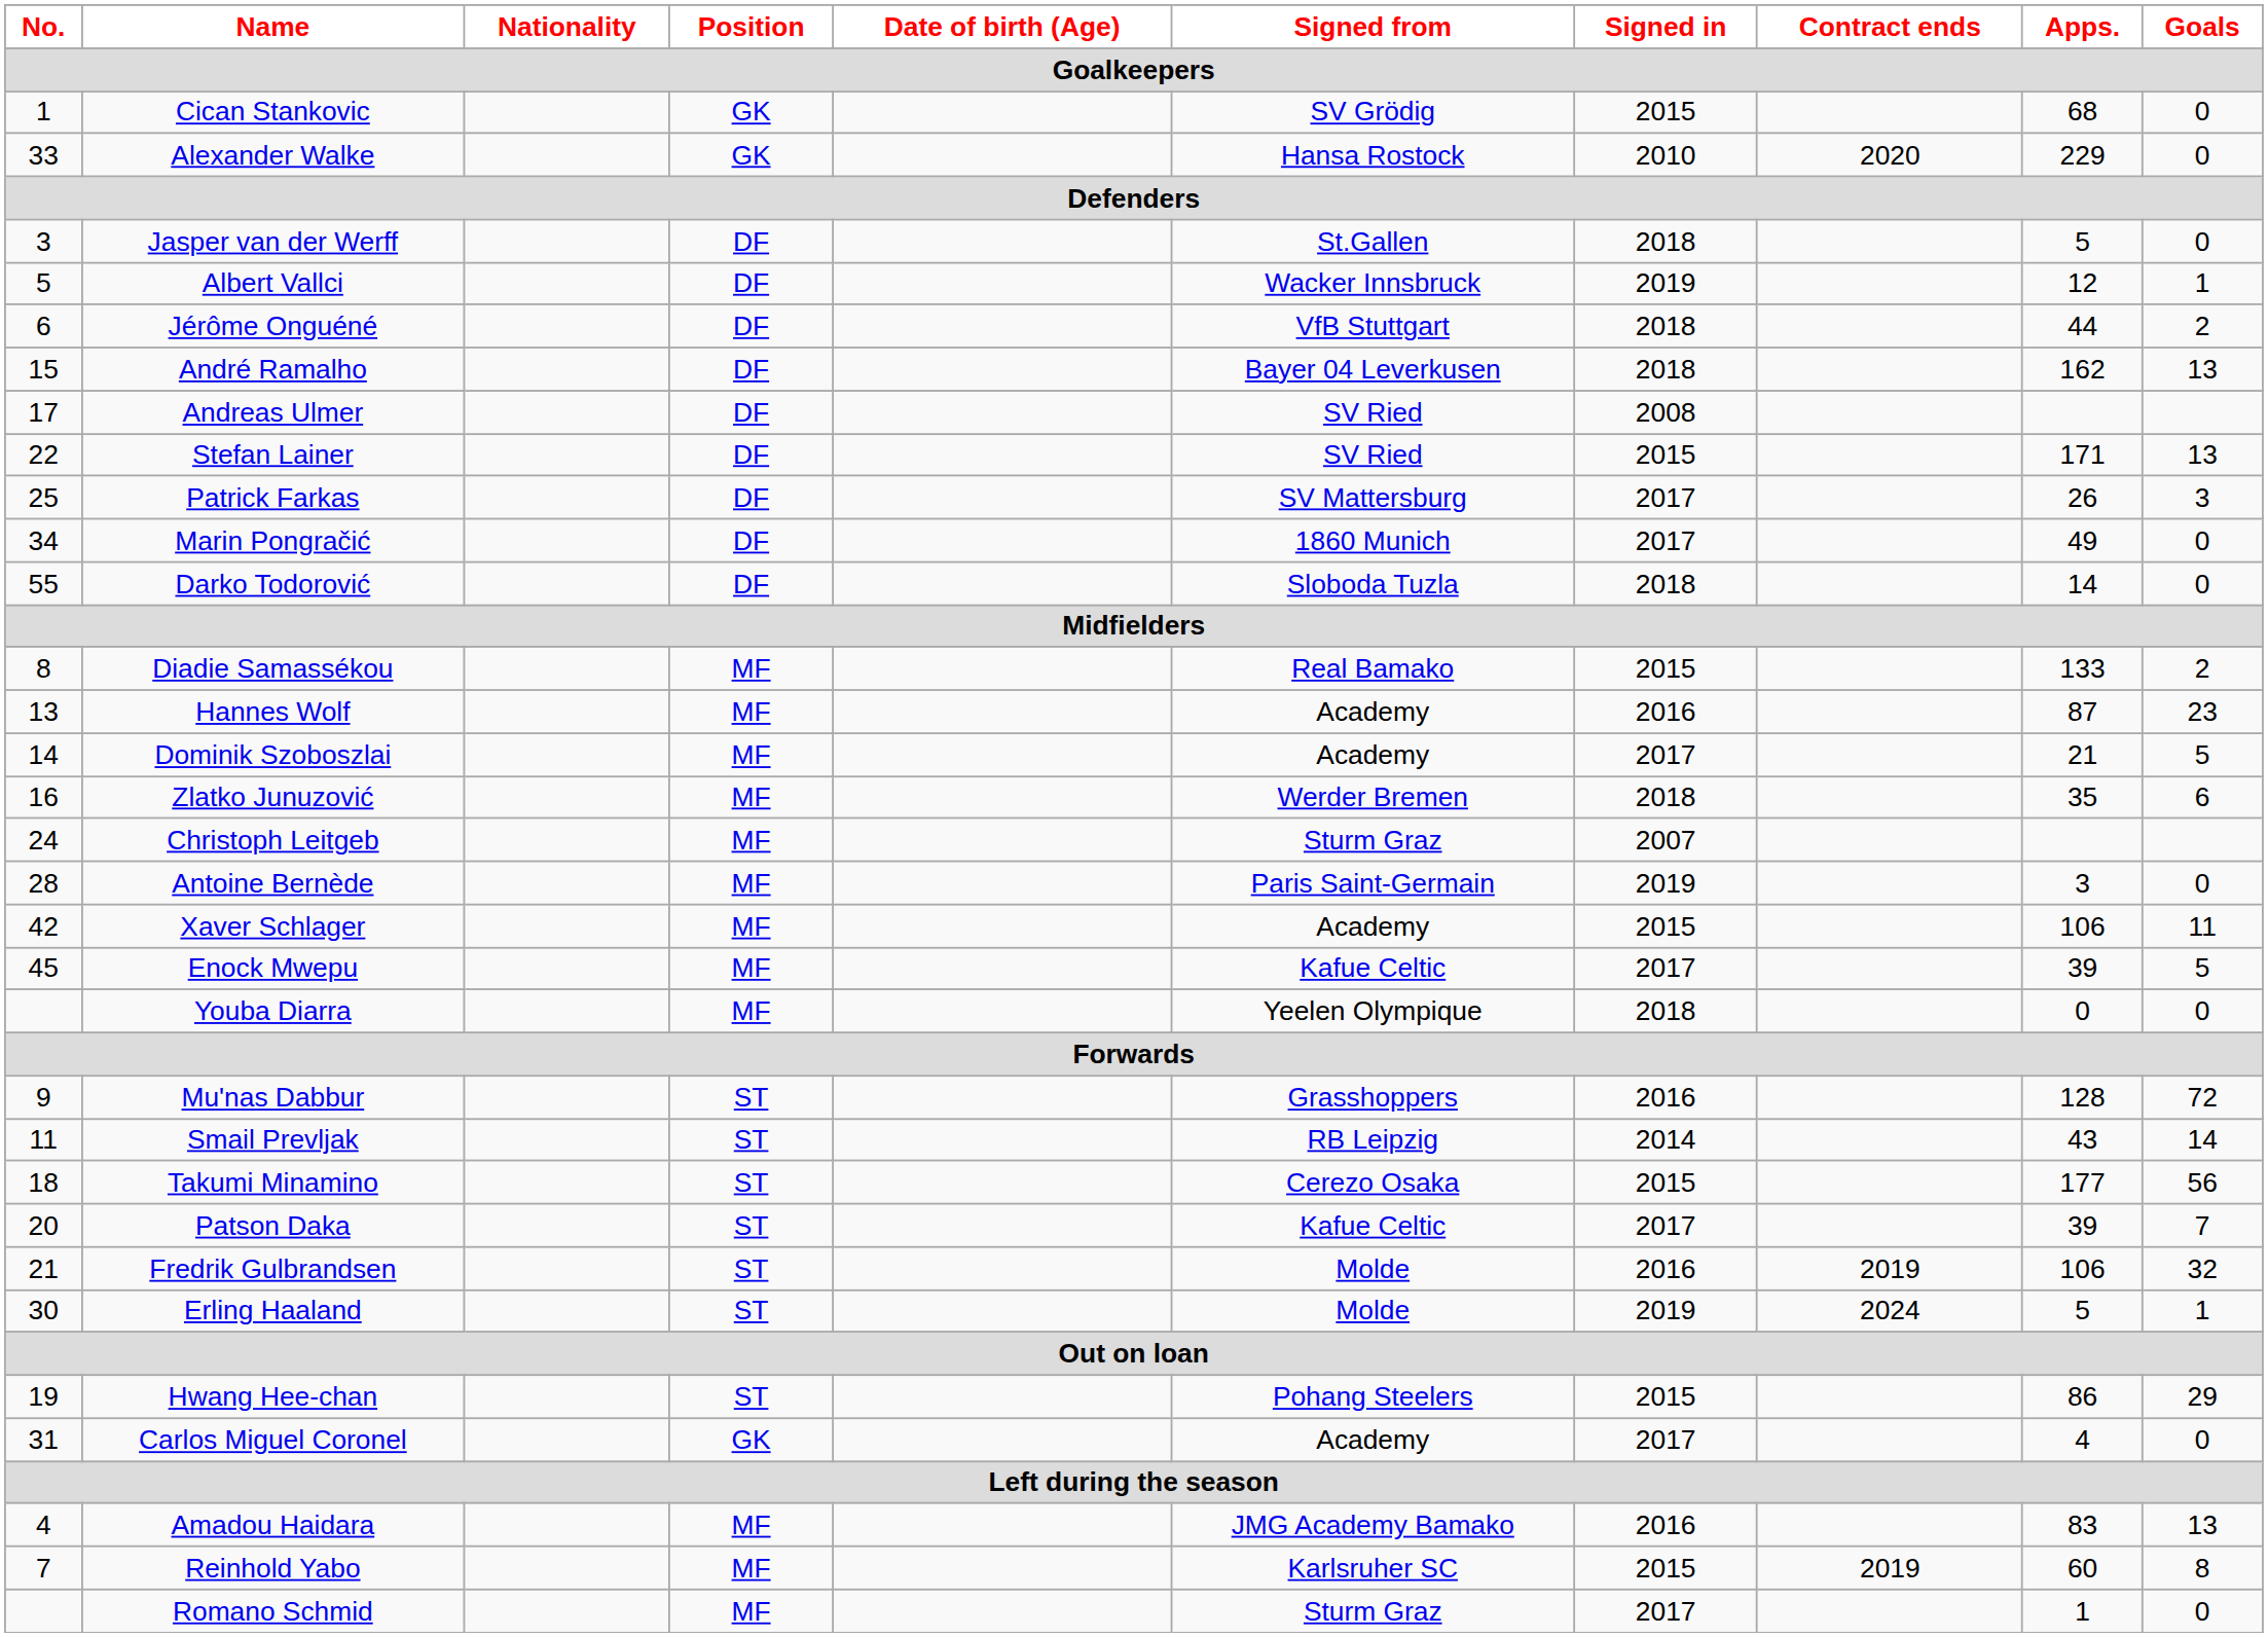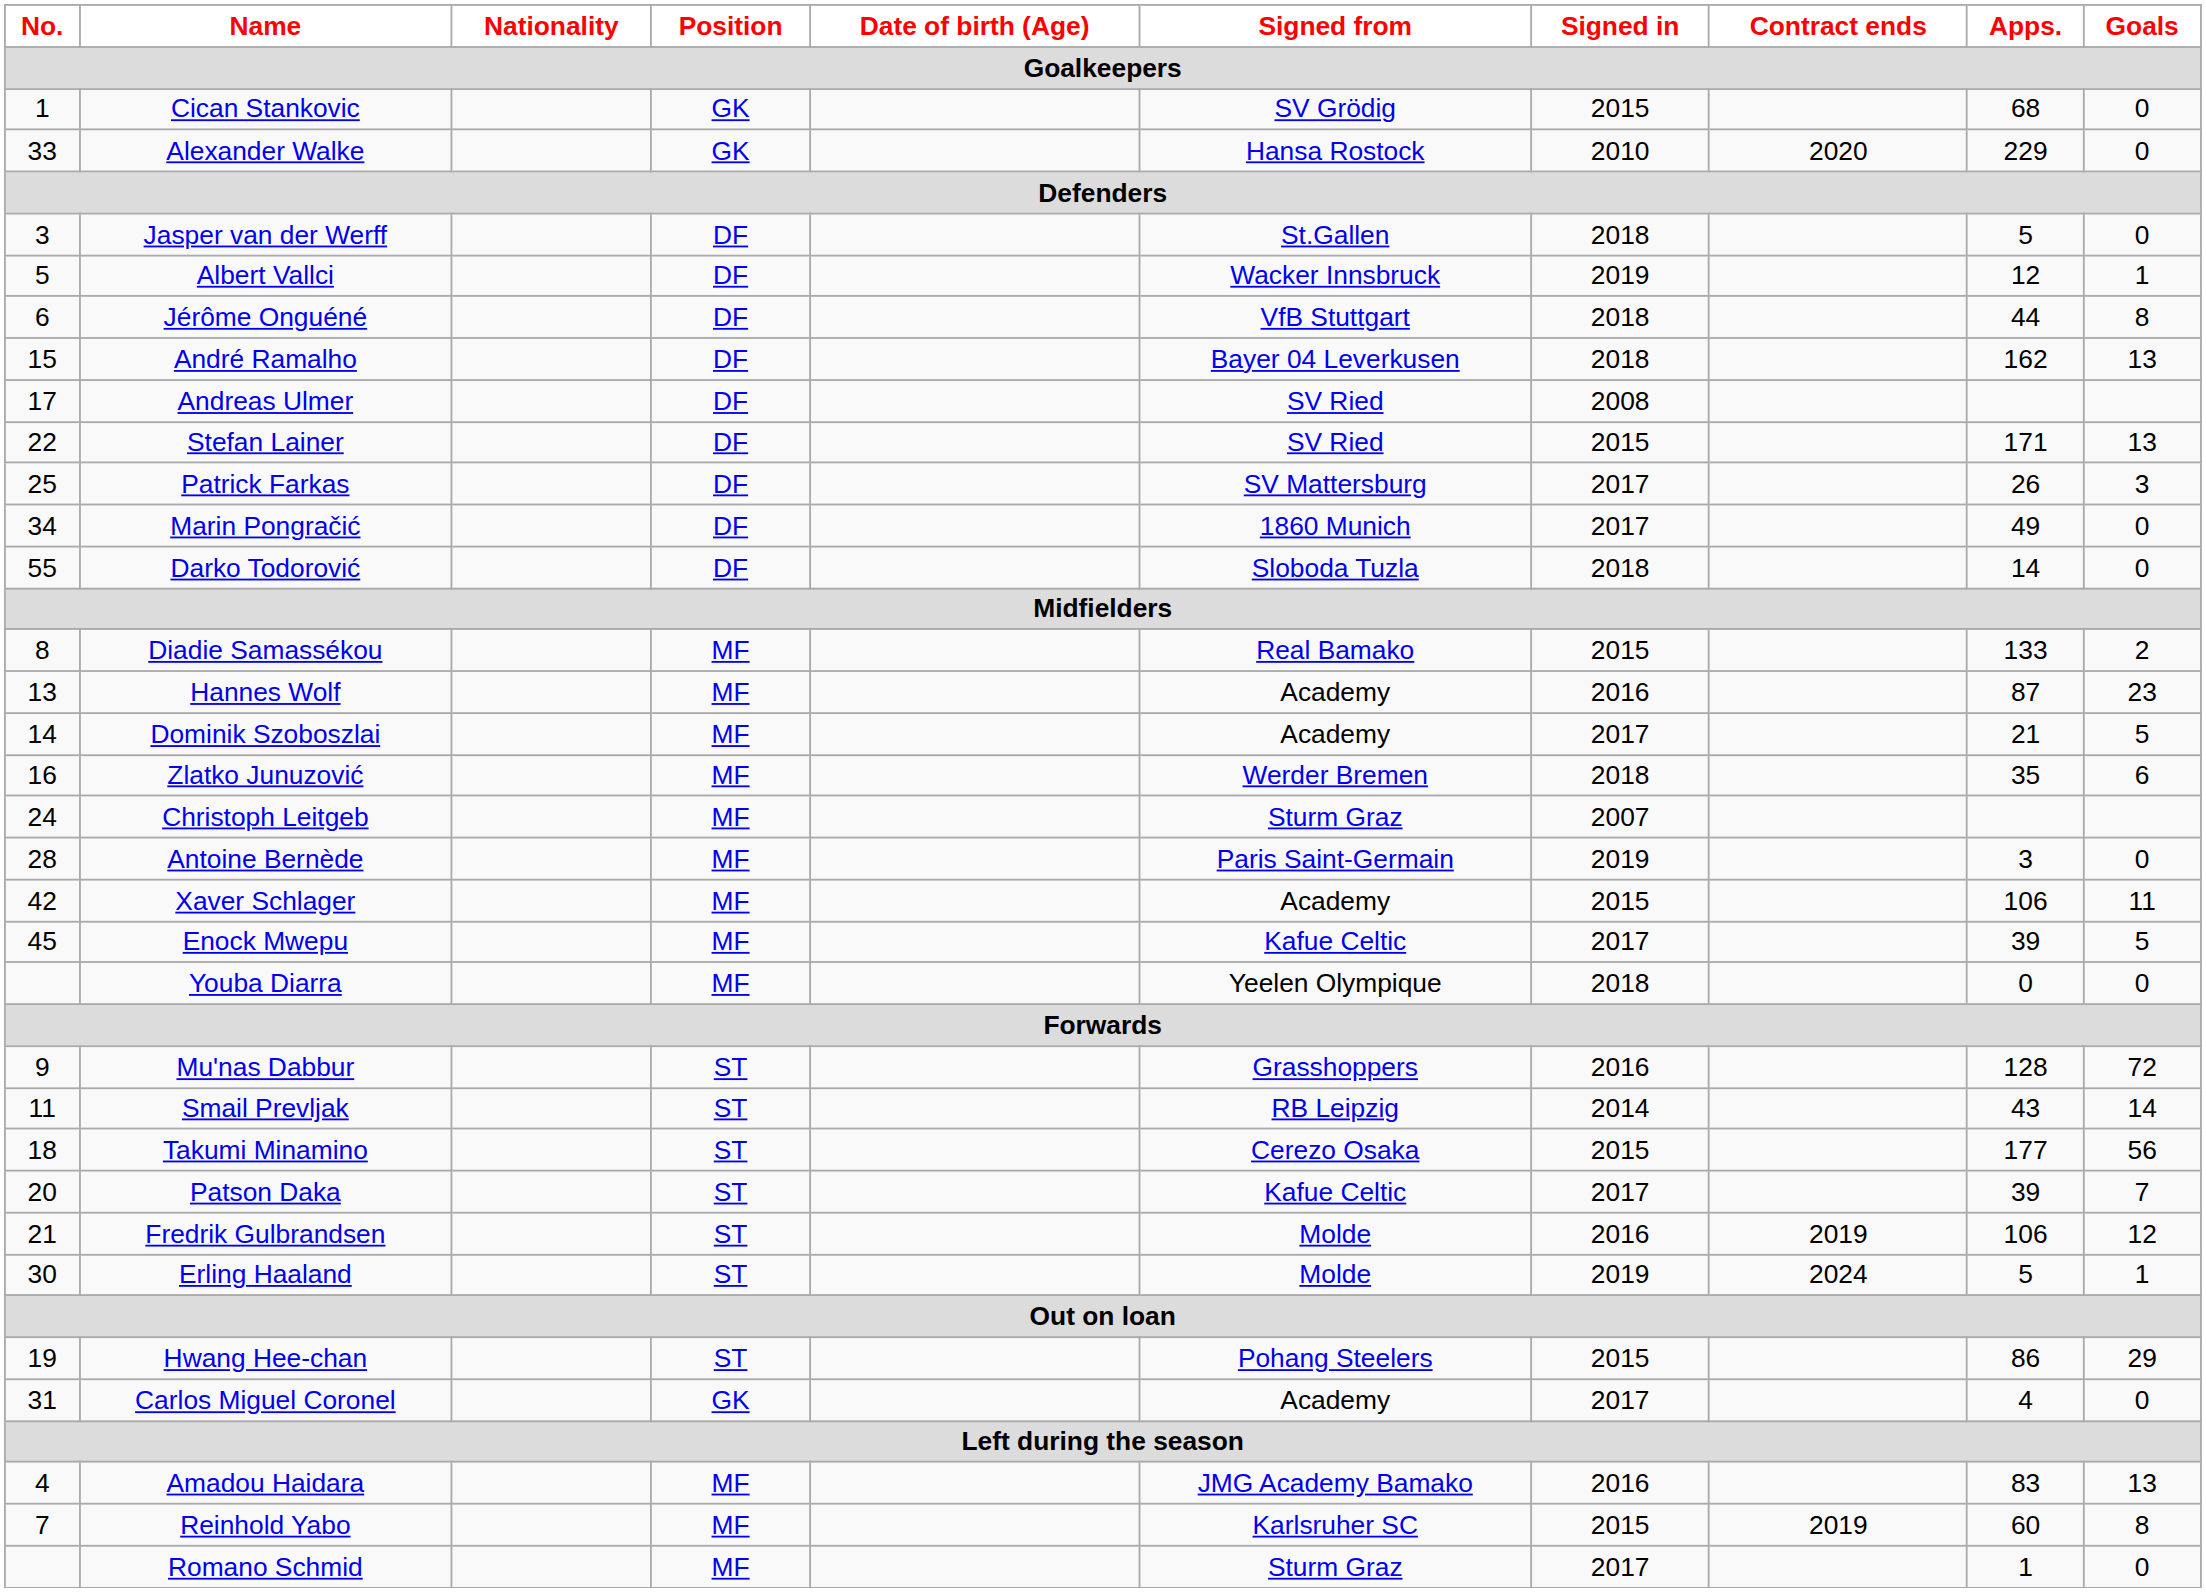Jérôme Onguéné | Goals: 2 -> 8
Fredrik Gulbrandsen | Goals: 32 -> 12
